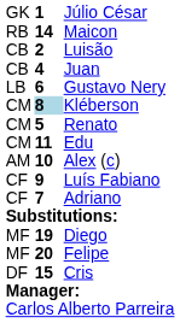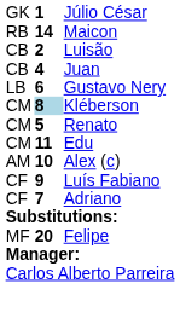- row: MF | 19 | Diego
- row: DF | 15 | Cris
